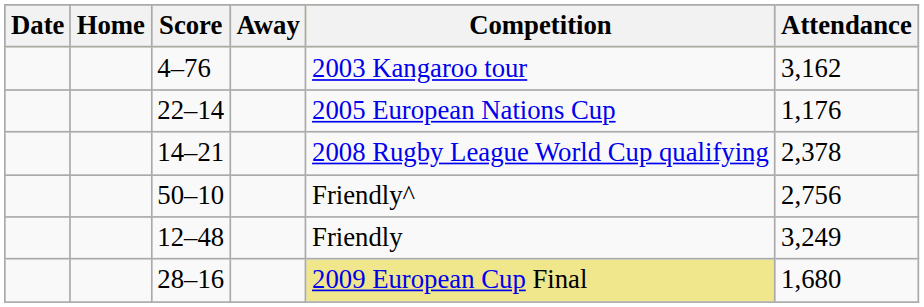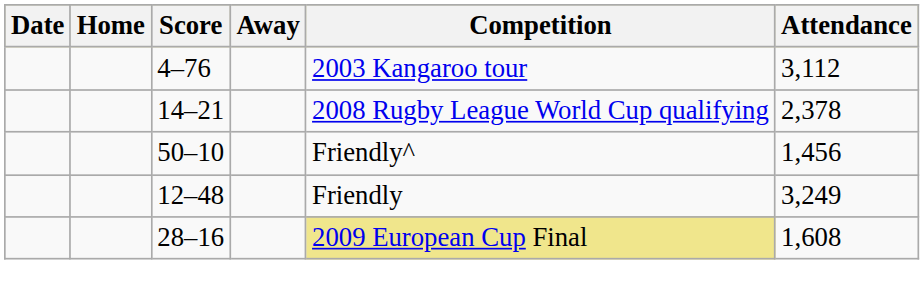4–76 | Attendance: 3,162 -> 3,112
- row: 22–14 | 2005 European Nations Cup | 1,176
50–10 | Attendance: 2,756 -> 1,456
28–16 | Attendance: 1,680 -> 1,608
